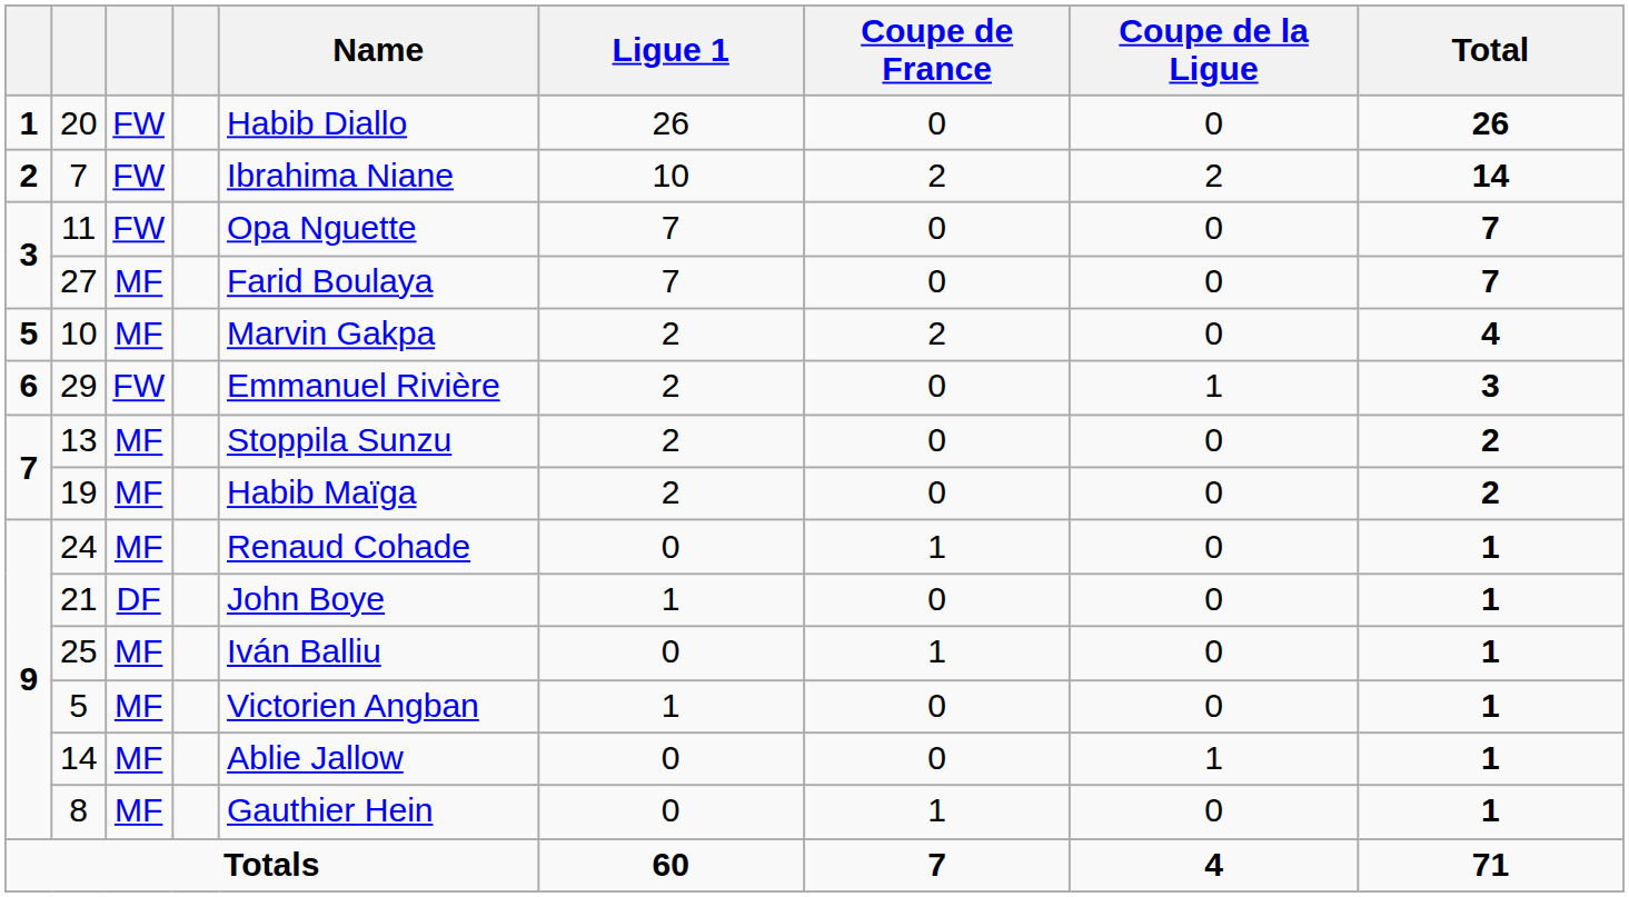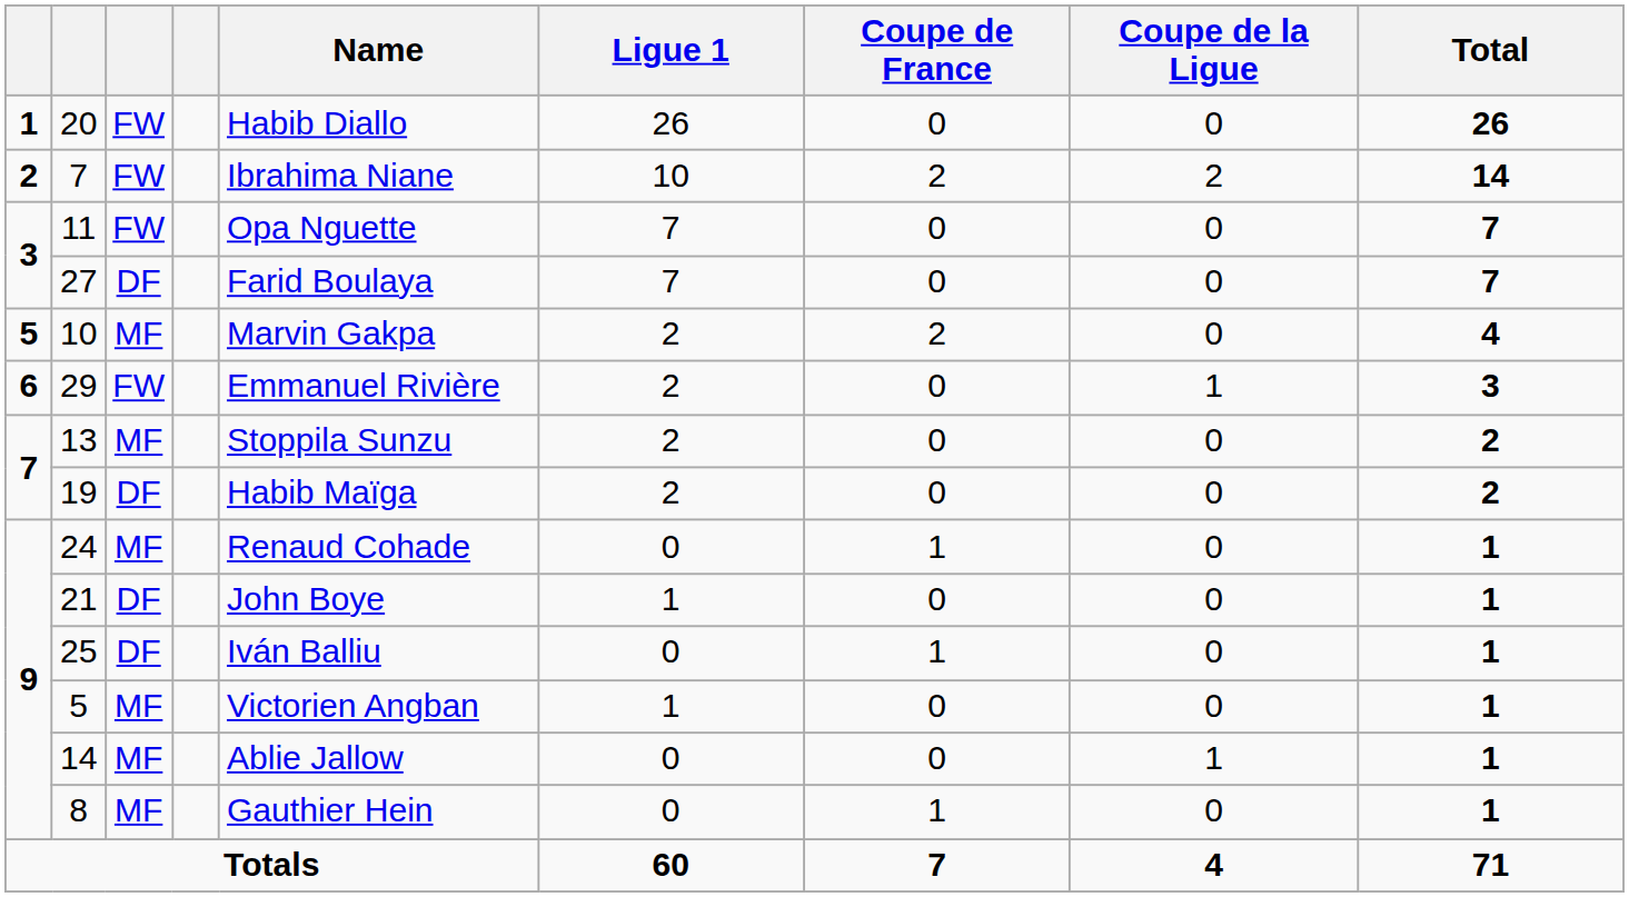27 | column 3: MF -> DF
19 | column 3: MF -> DF
25 | column 3: MF -> DF
